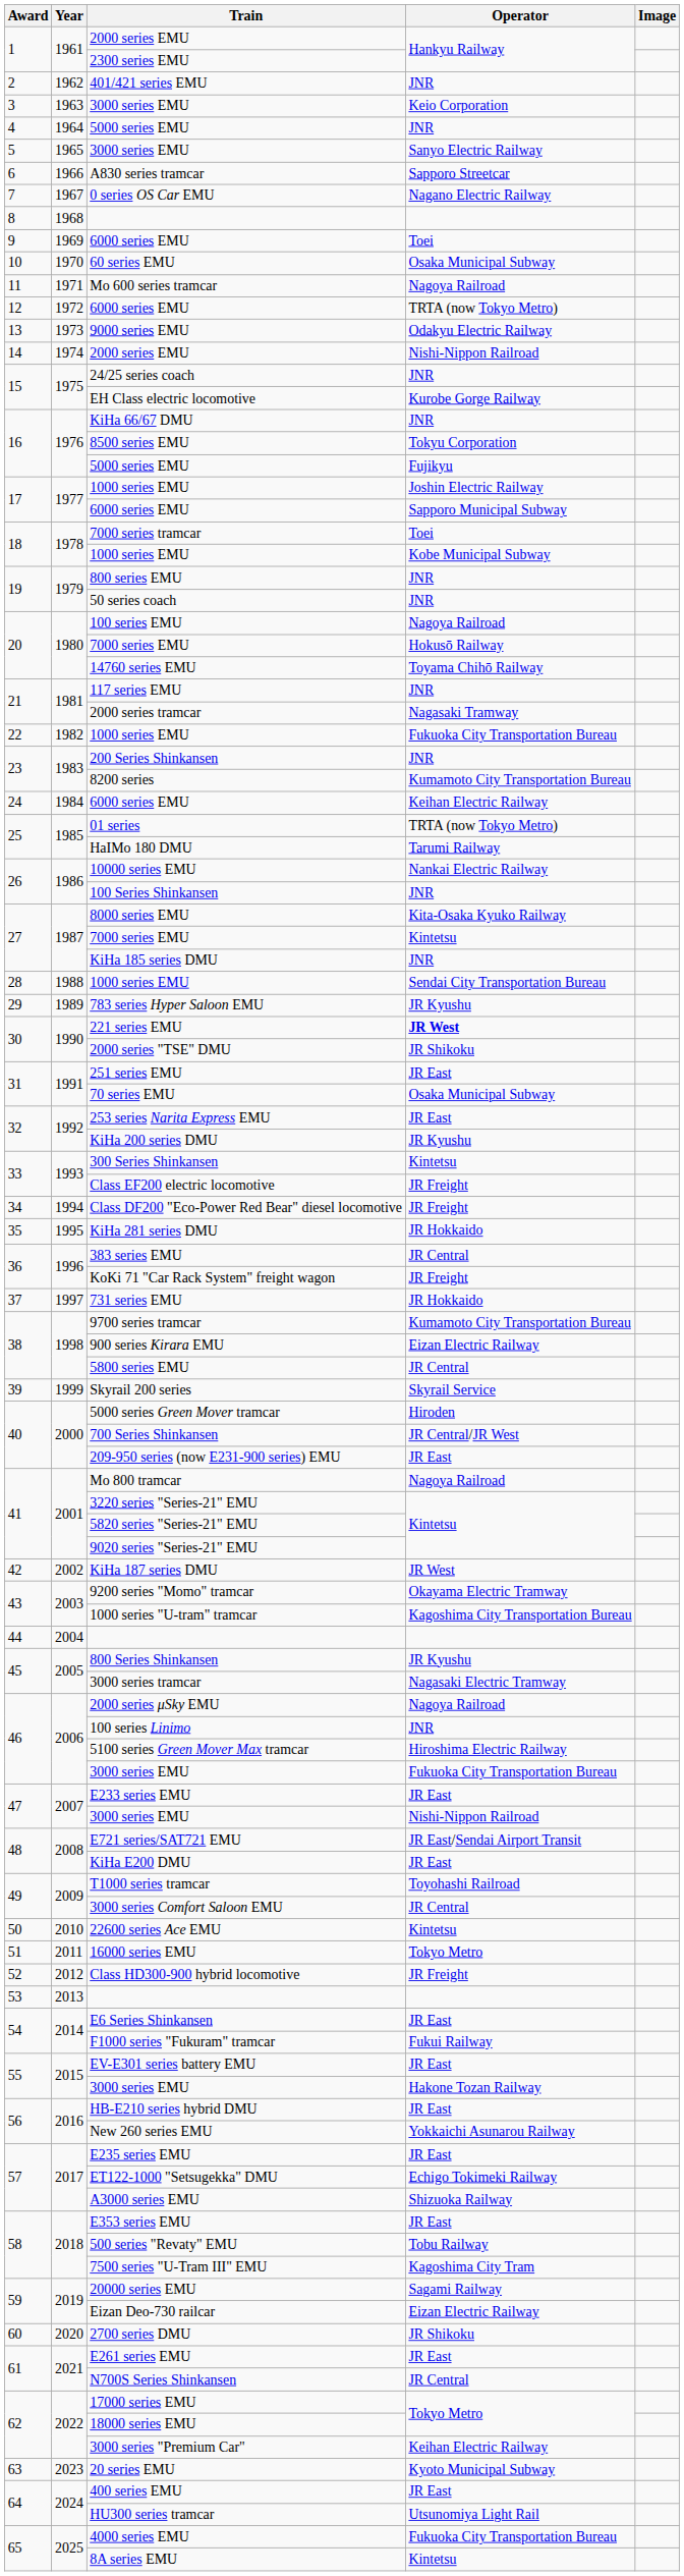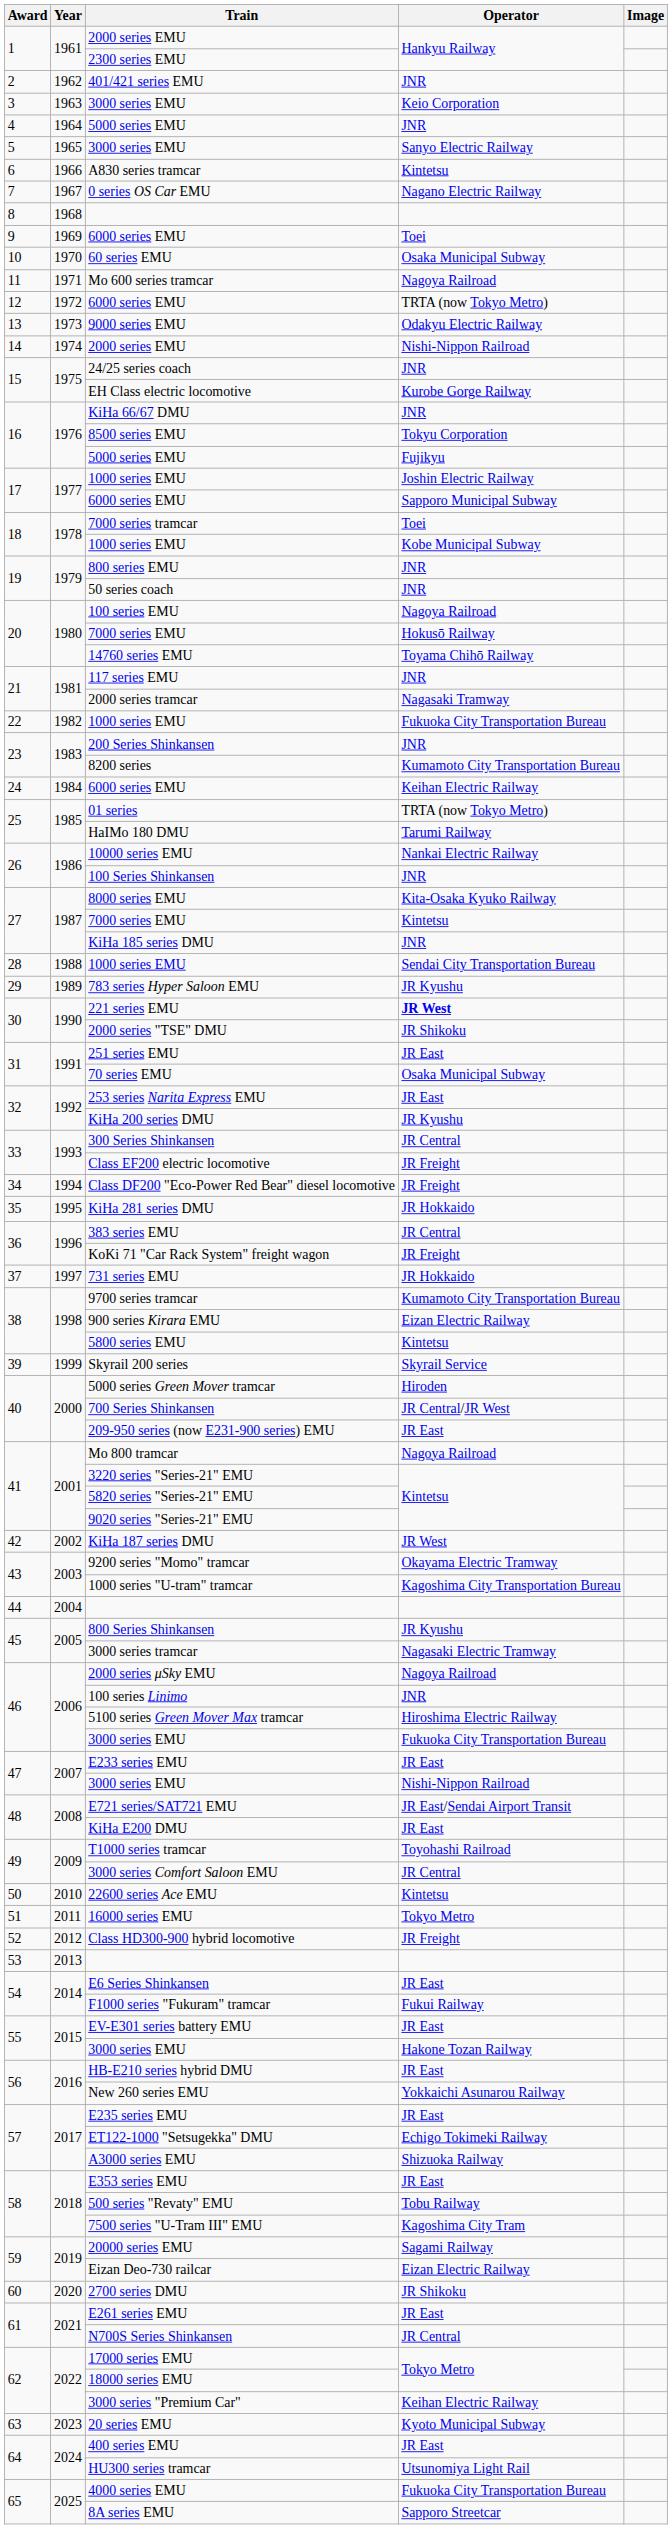A830 series tramcar | Operator: Sapporo Streetcar -> Kintetsu
300 Series Shinkansen | Operator: Kintetsu -> JR Central
5800 series EMU | Operator: JR Central -> Kintetsu
8A series EMU | Operator: Kintetsu -> Sapporo Streetcar
